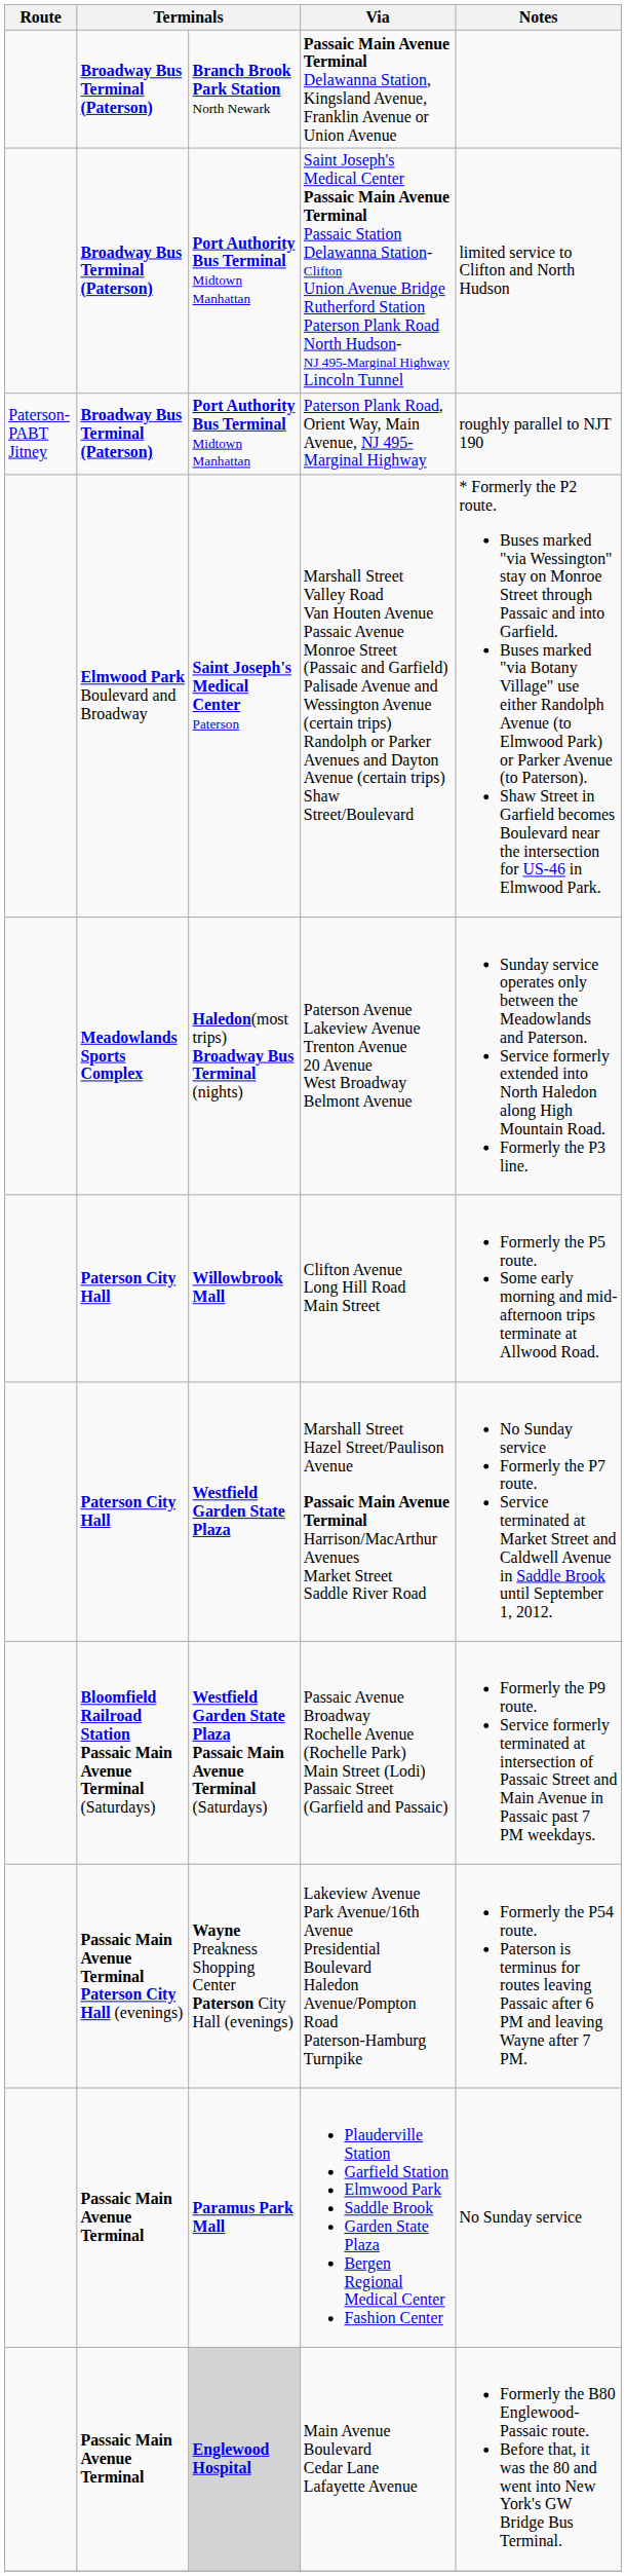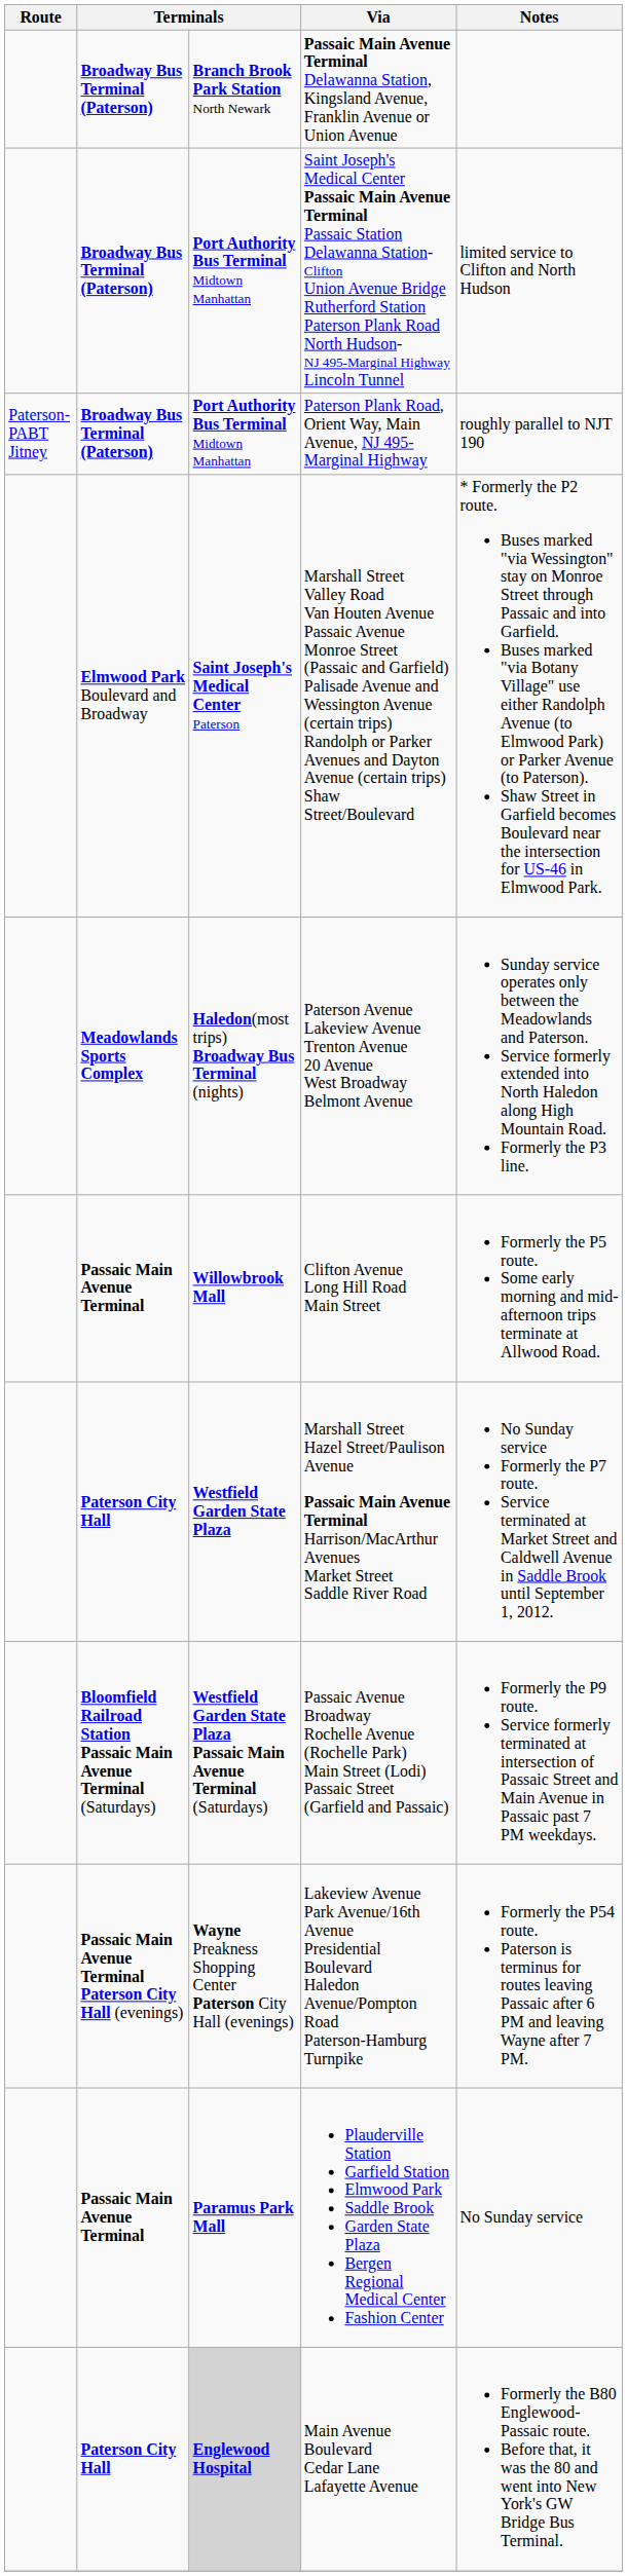Clifton Avenue Long Hill Road Main Street | column 2: Paterson City Hall -> Passaic Main Avenue Terminal
Main Avenue Boulevard Cedar Lane Lafayette Avenue | column 2: Passaic Main Avenue Terminal -> Paterson City Hall
